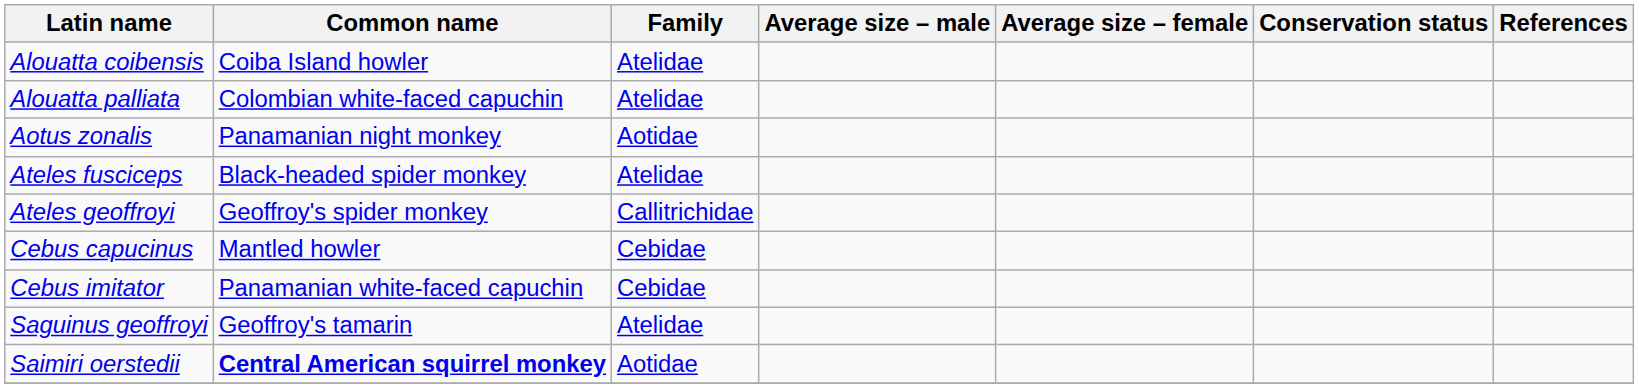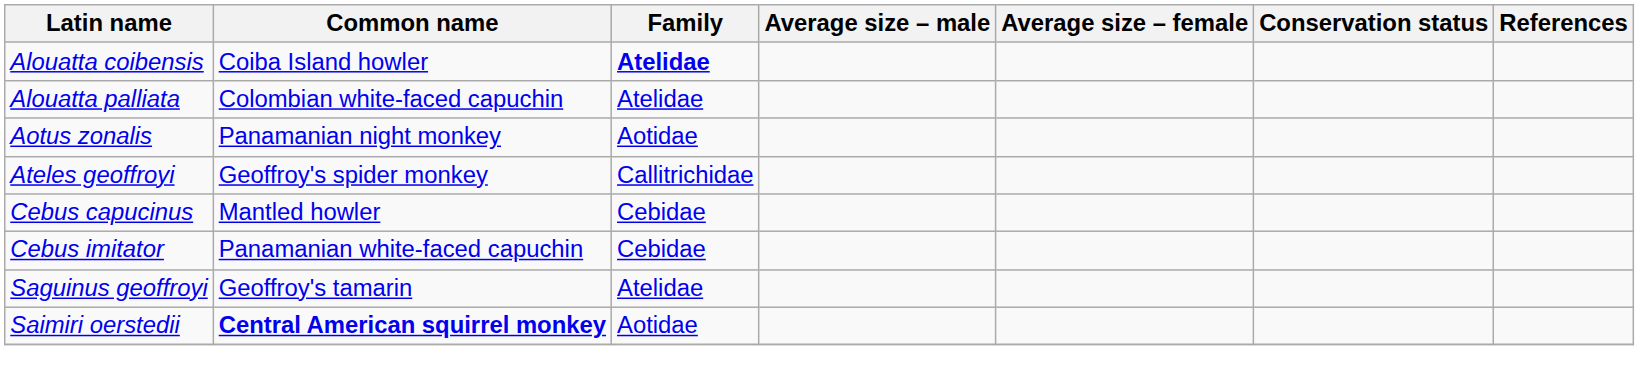Alouatta coibensis | Family: normal -> bold
- row: Ateles fusciceps | Black-headed spider monkey | Atelidae
